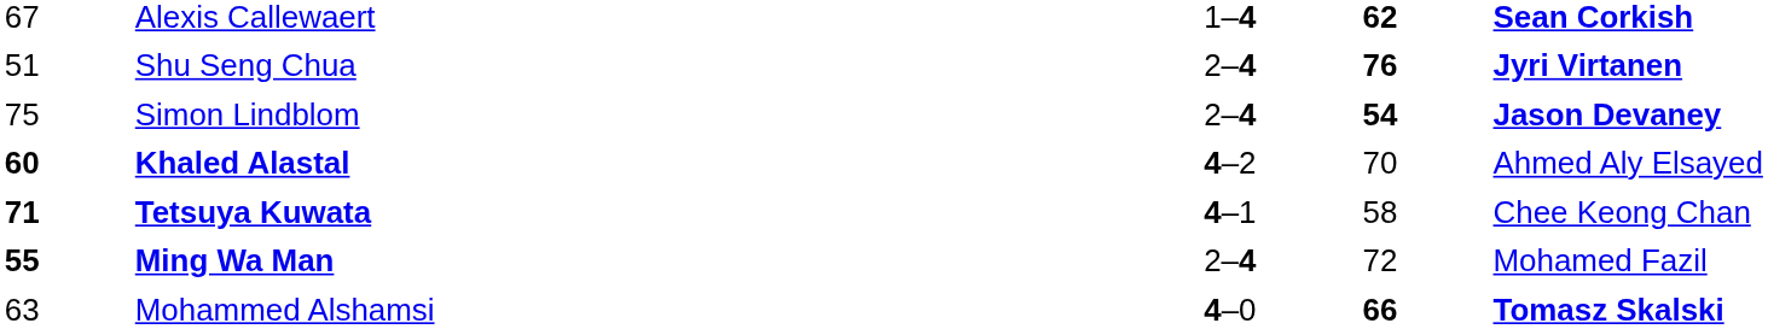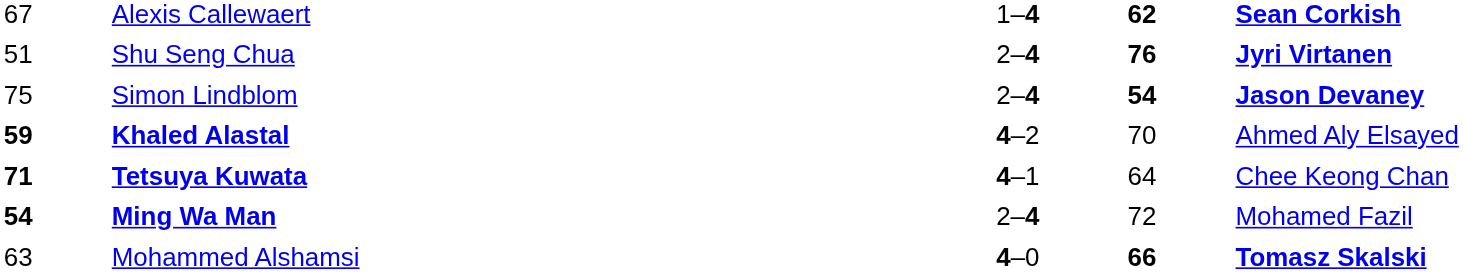Khaled Alastal | column 1: 60 -> 59
Tetsuya Kuwata | column 4: 58 -> 64
Ming Wa Man | column 1: 55 -> 54
